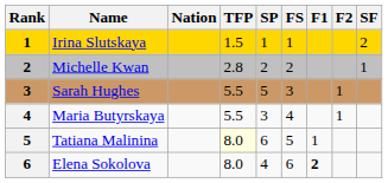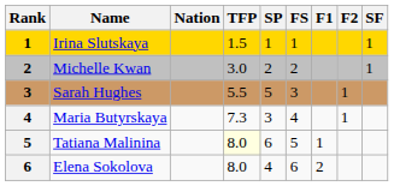Irina Slutskaya | SF: 2 -> 1
Michelle Kwan | TFP: 2.8 -> 3.0
Maria Butyrskaya | TFP: 5.5 -> 7.3
Elena Sokolova | F1: bold -> normal
